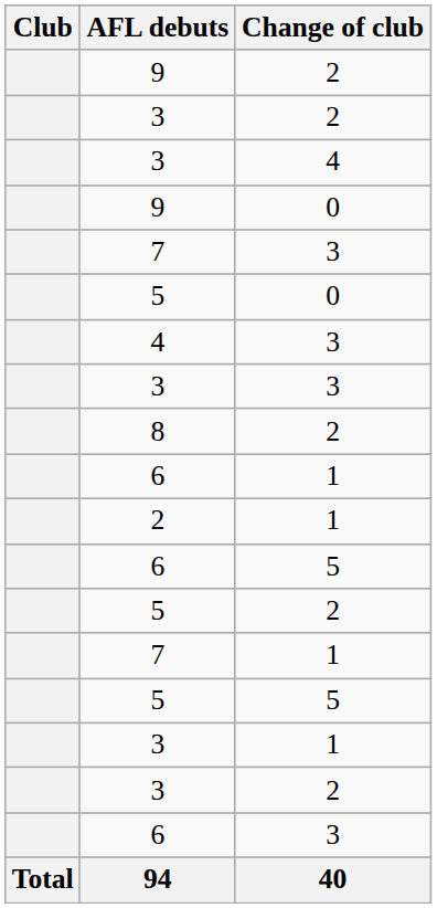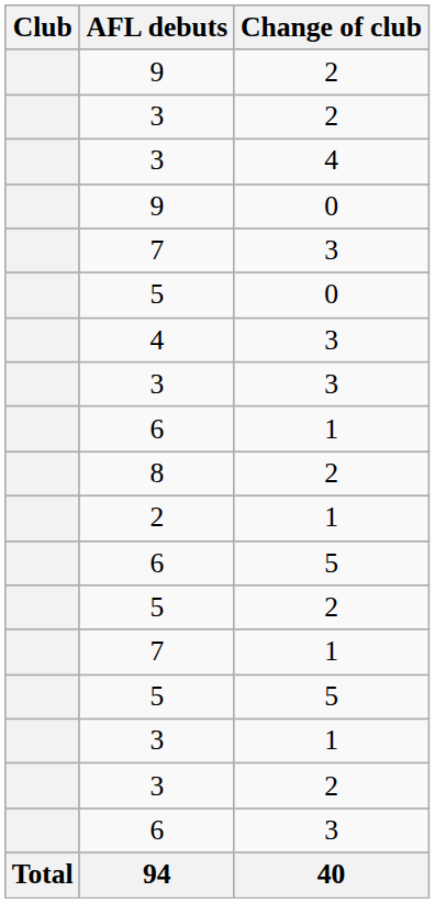rows swapped: 6 / 1 <-> 8
